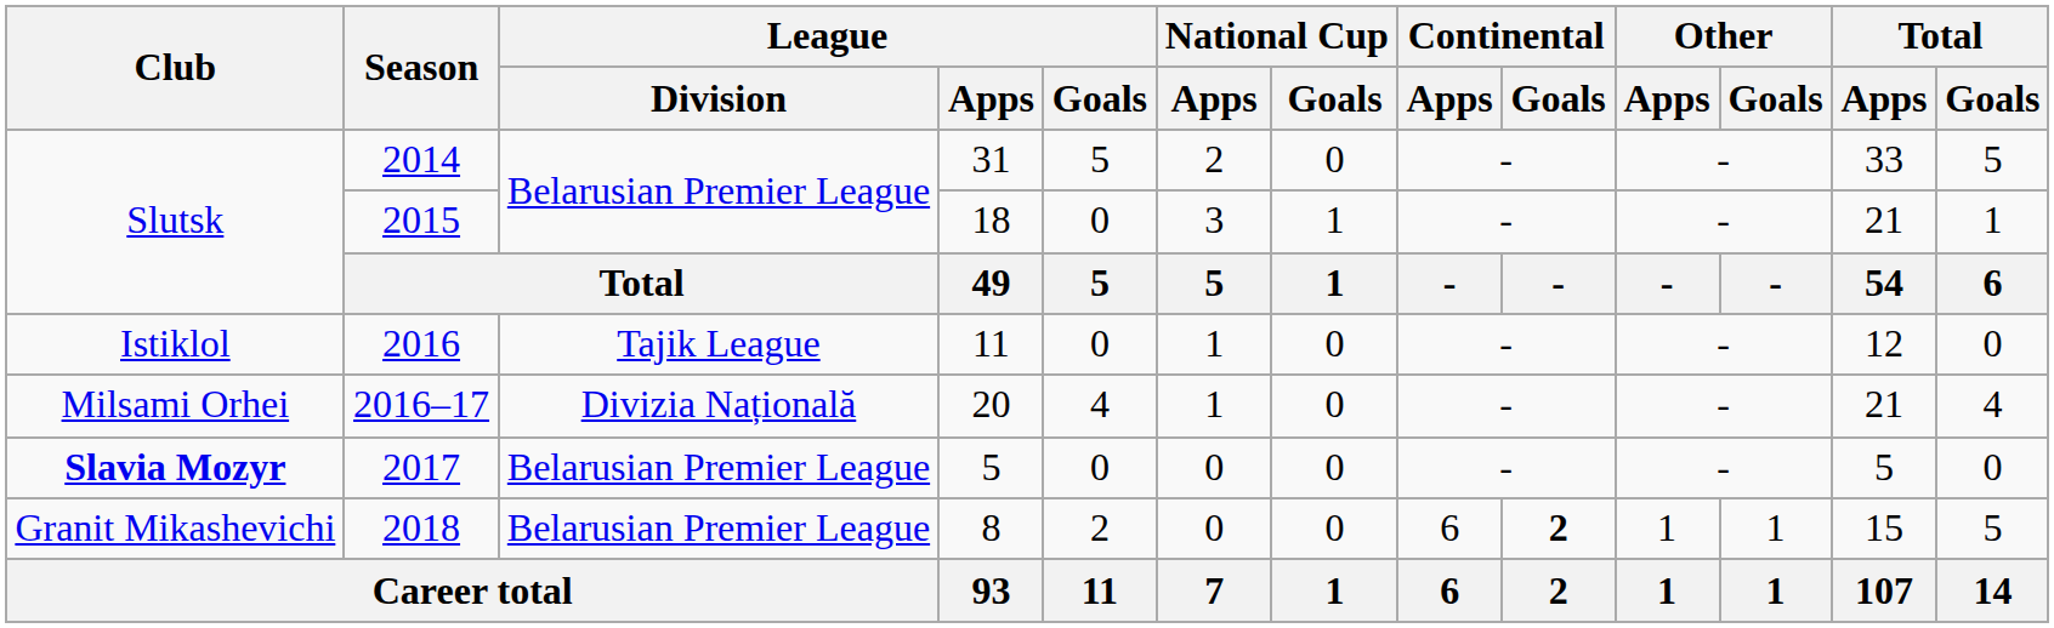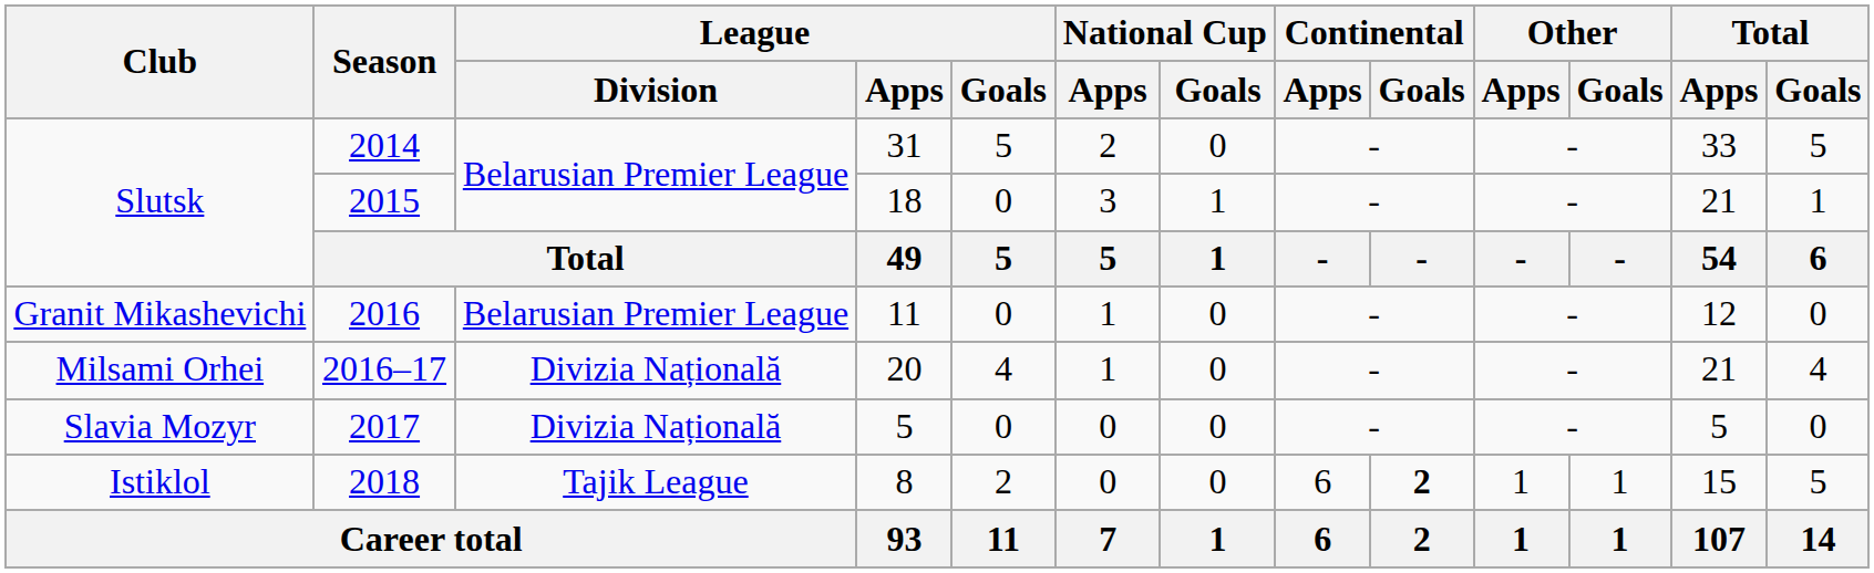2016 | Club: Istiklol -> Granit Mikashevichi
2016 | League / Division: Tajik League -> Belarusian Premier League
2017 | Club: bold -> normal
2017 | League / Division: Belarusian Premier League -> Divizia Națională
2018 | Club: Granit Mikashevichi -> Istiklol
2018 | League / Division: Belarusian Premier League -> Tajik League
